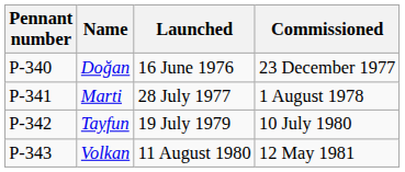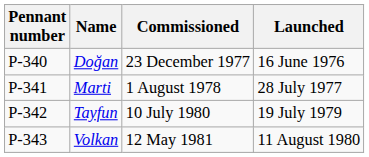columns swapped: Launched <-> Commissioned
